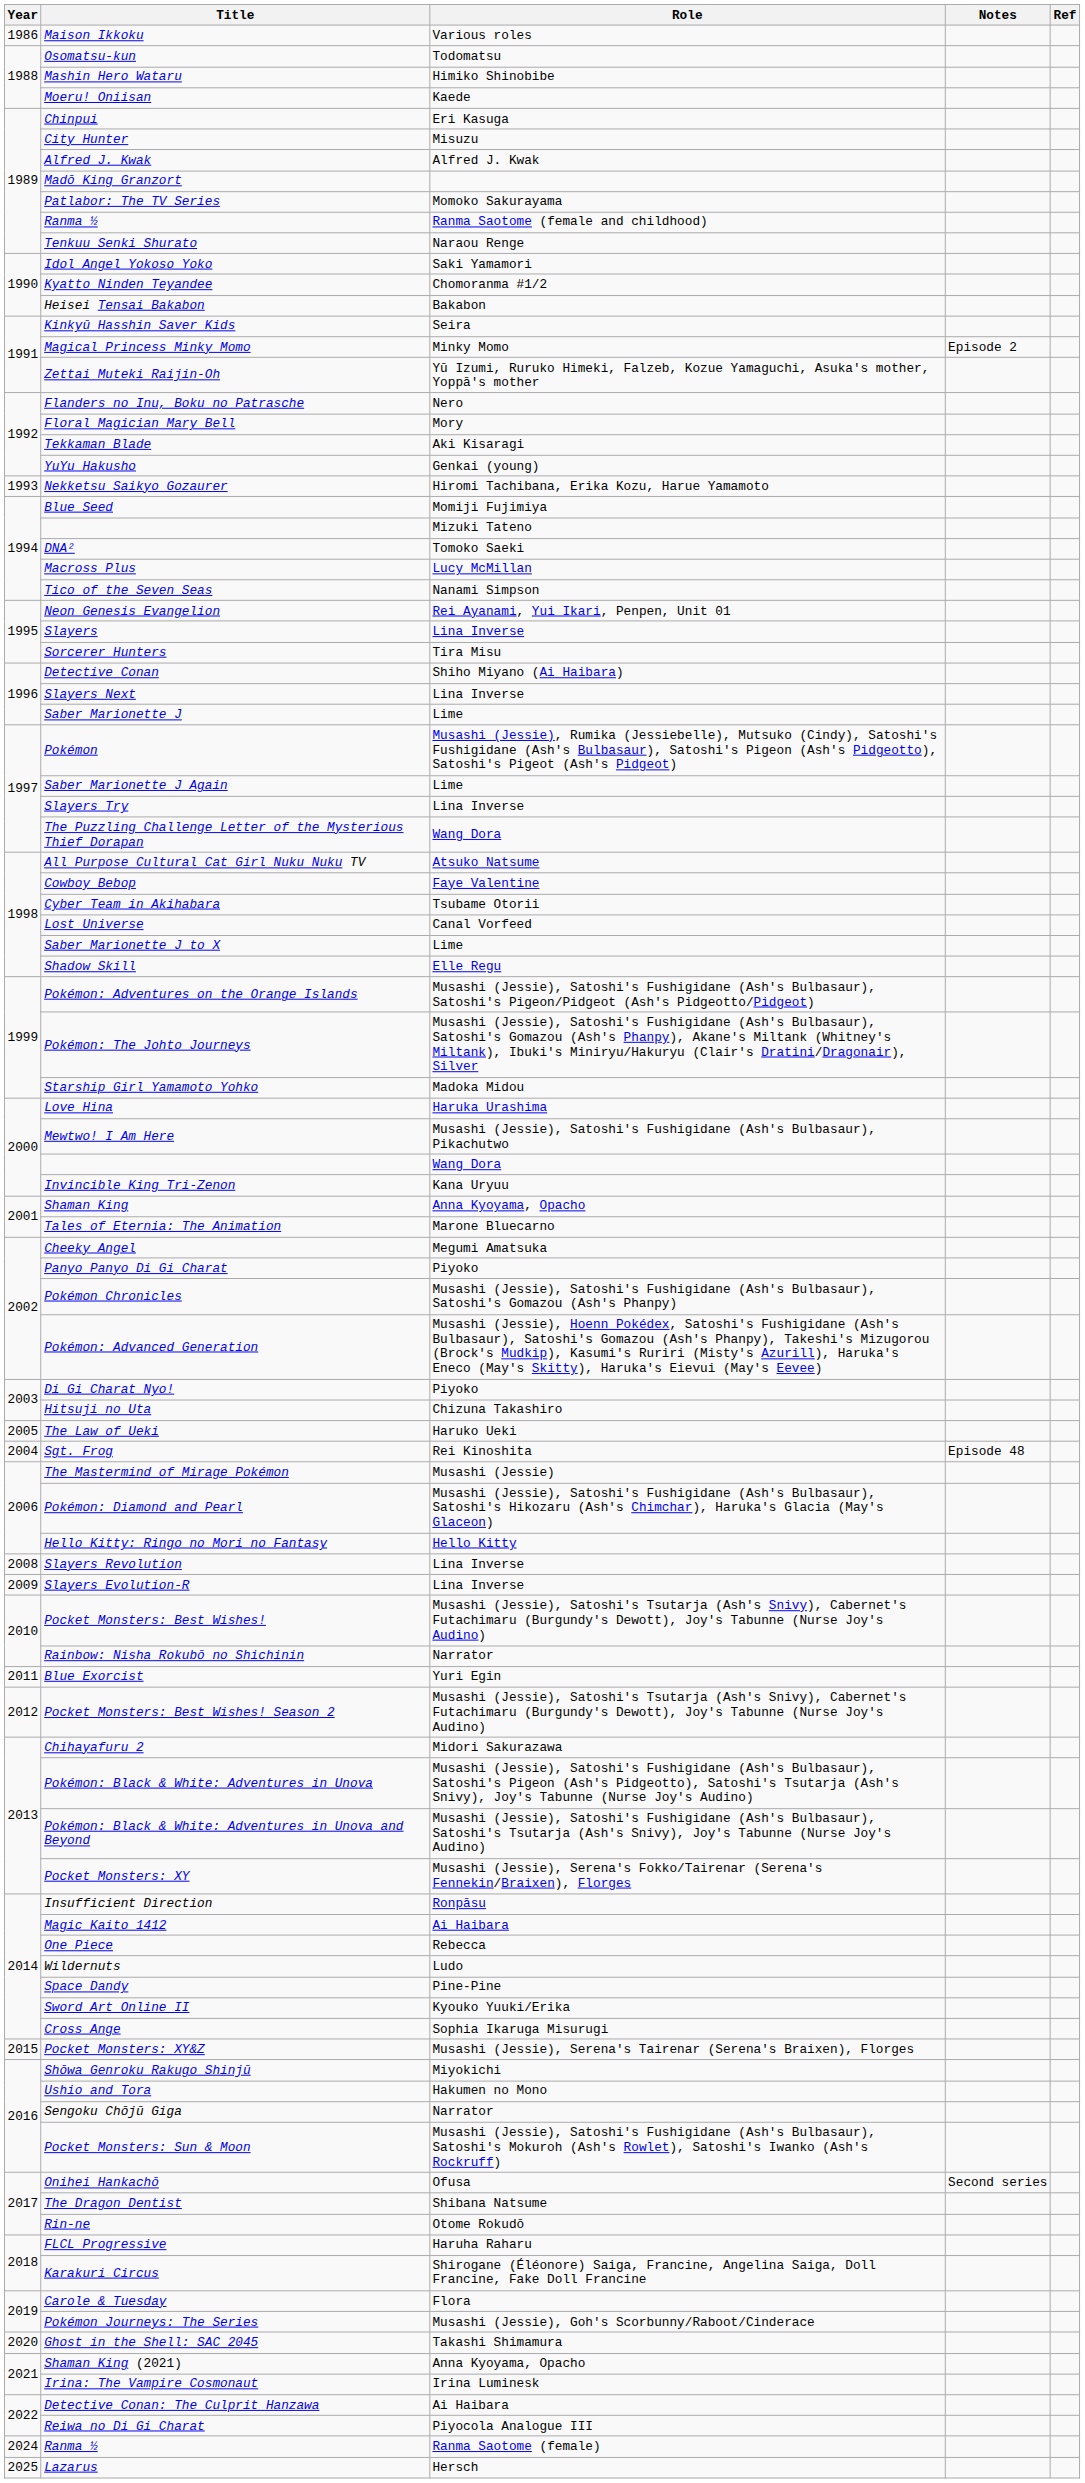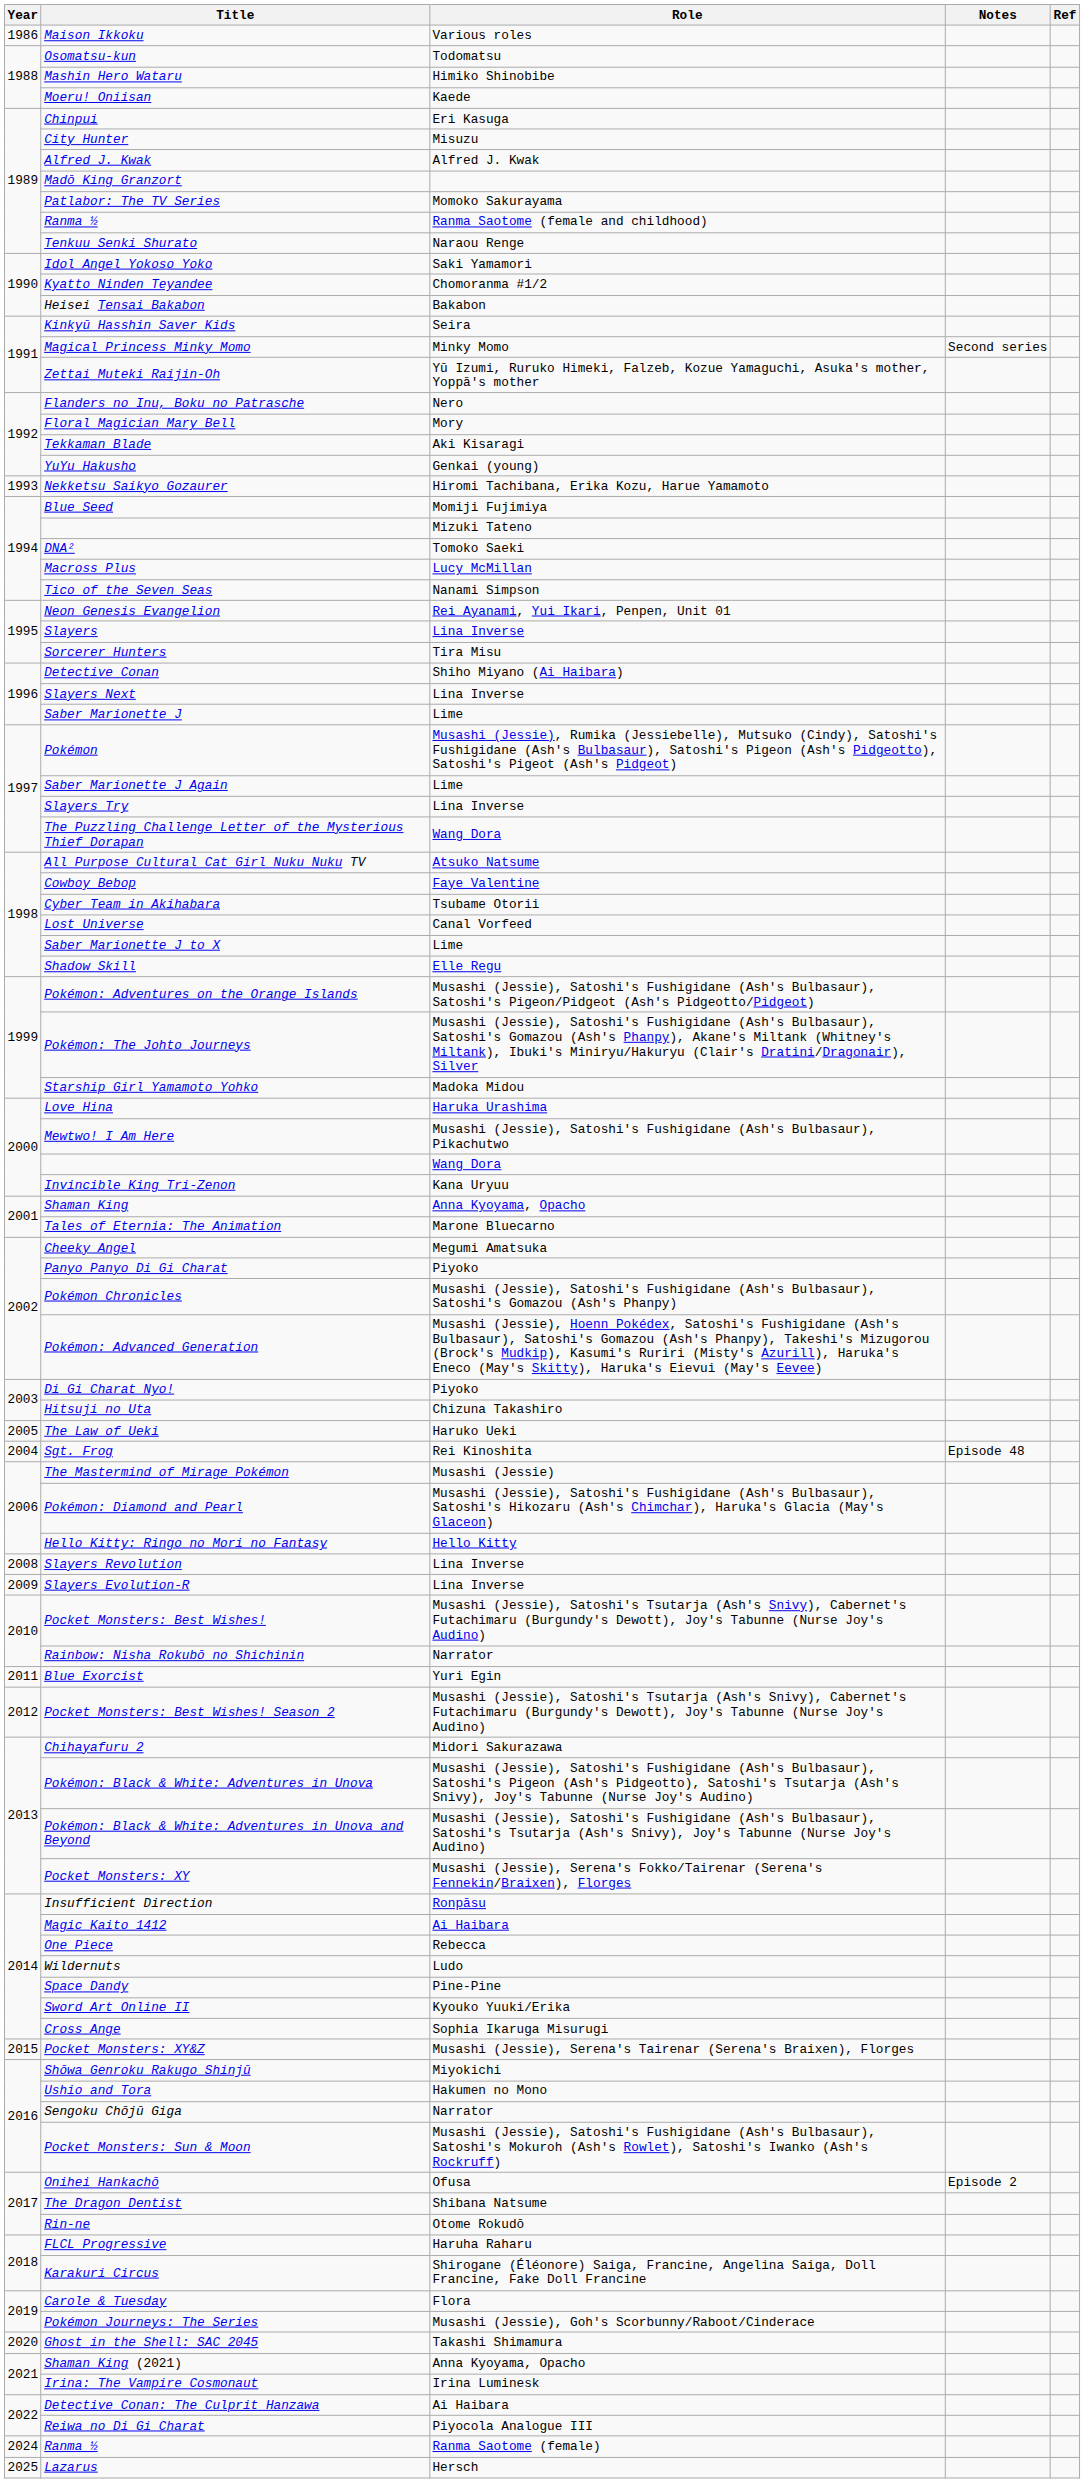Magical Princess Minky Momo | Notes: Episode 2 -> Second series
Onihei Hankachō | Notes: Second series -> Episode 2
